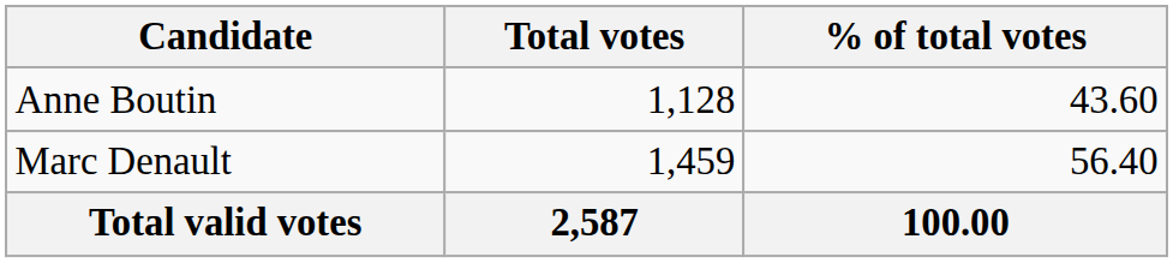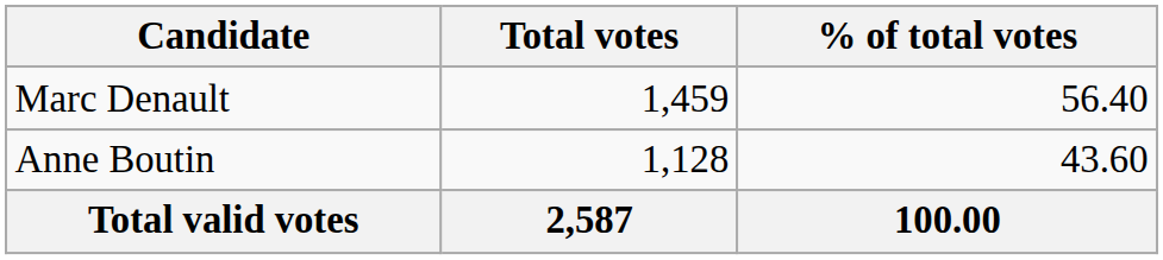rows swapped: Marc Denault <-> Anne Boutin
